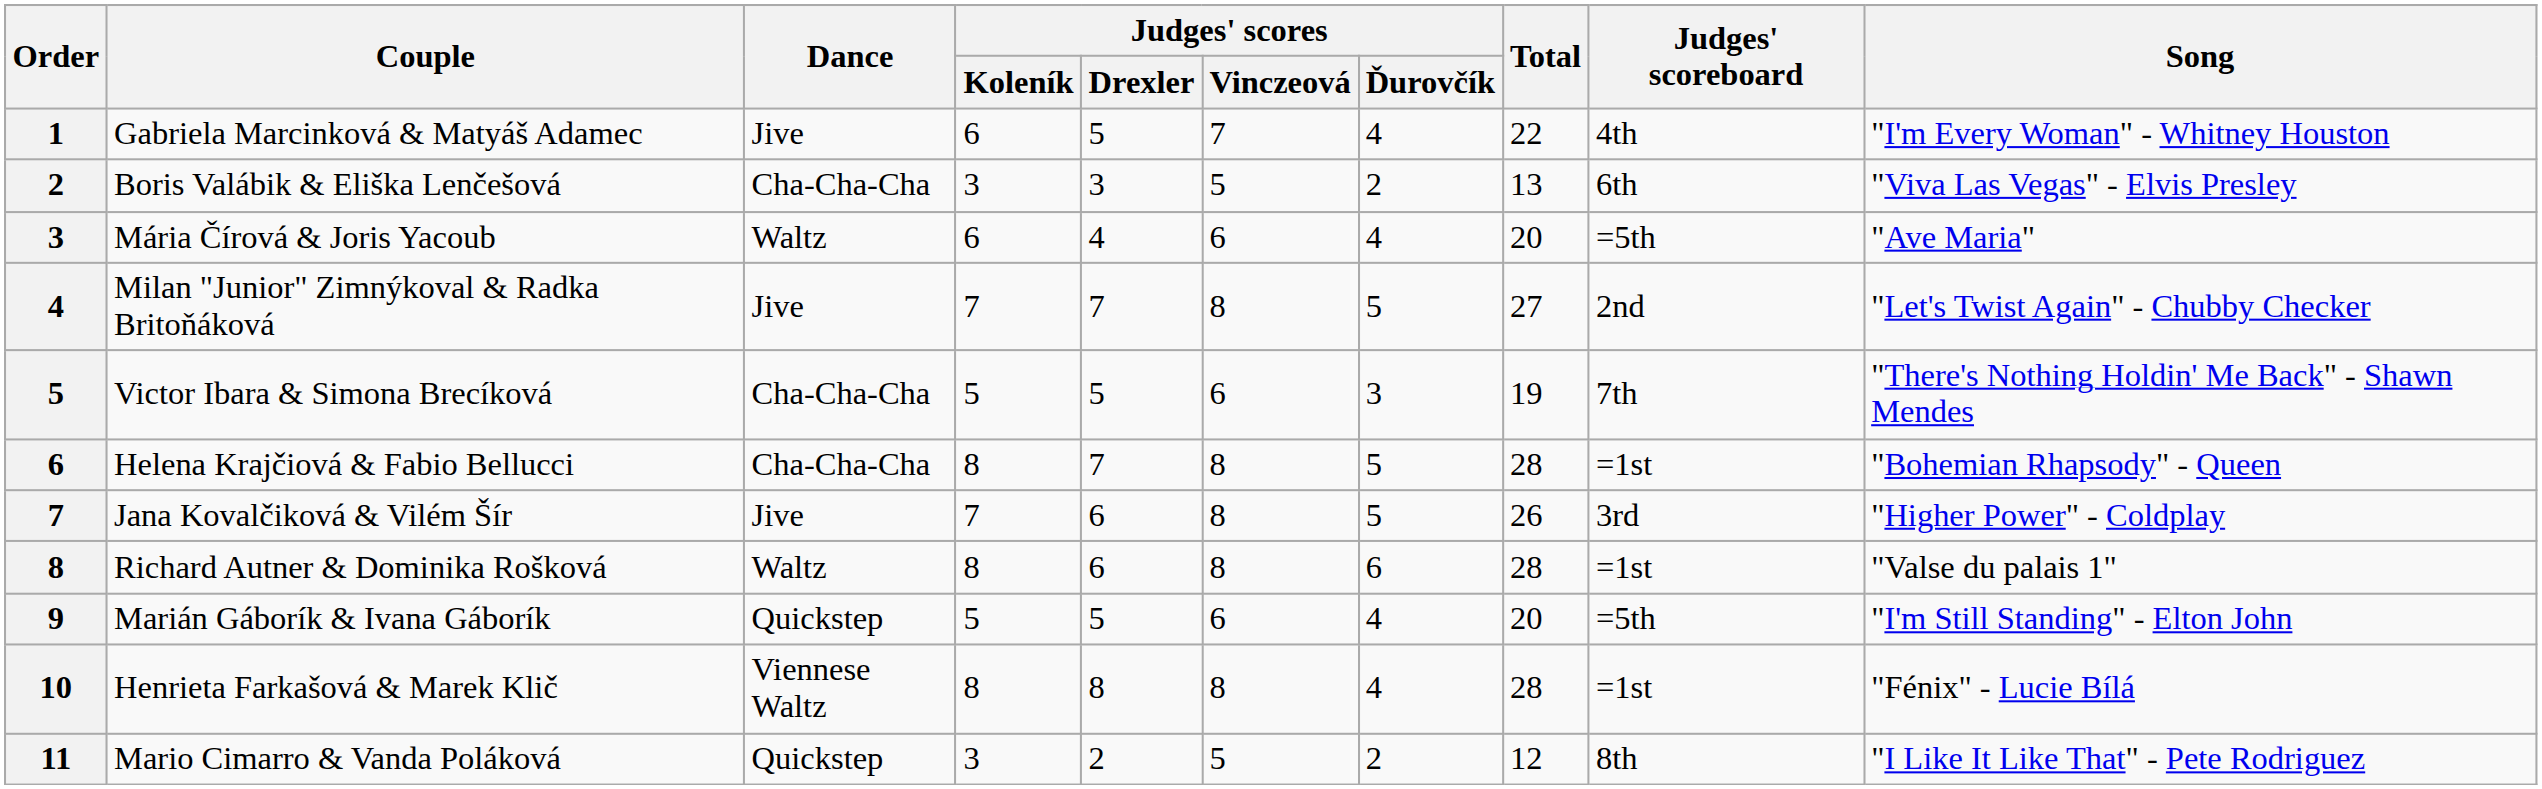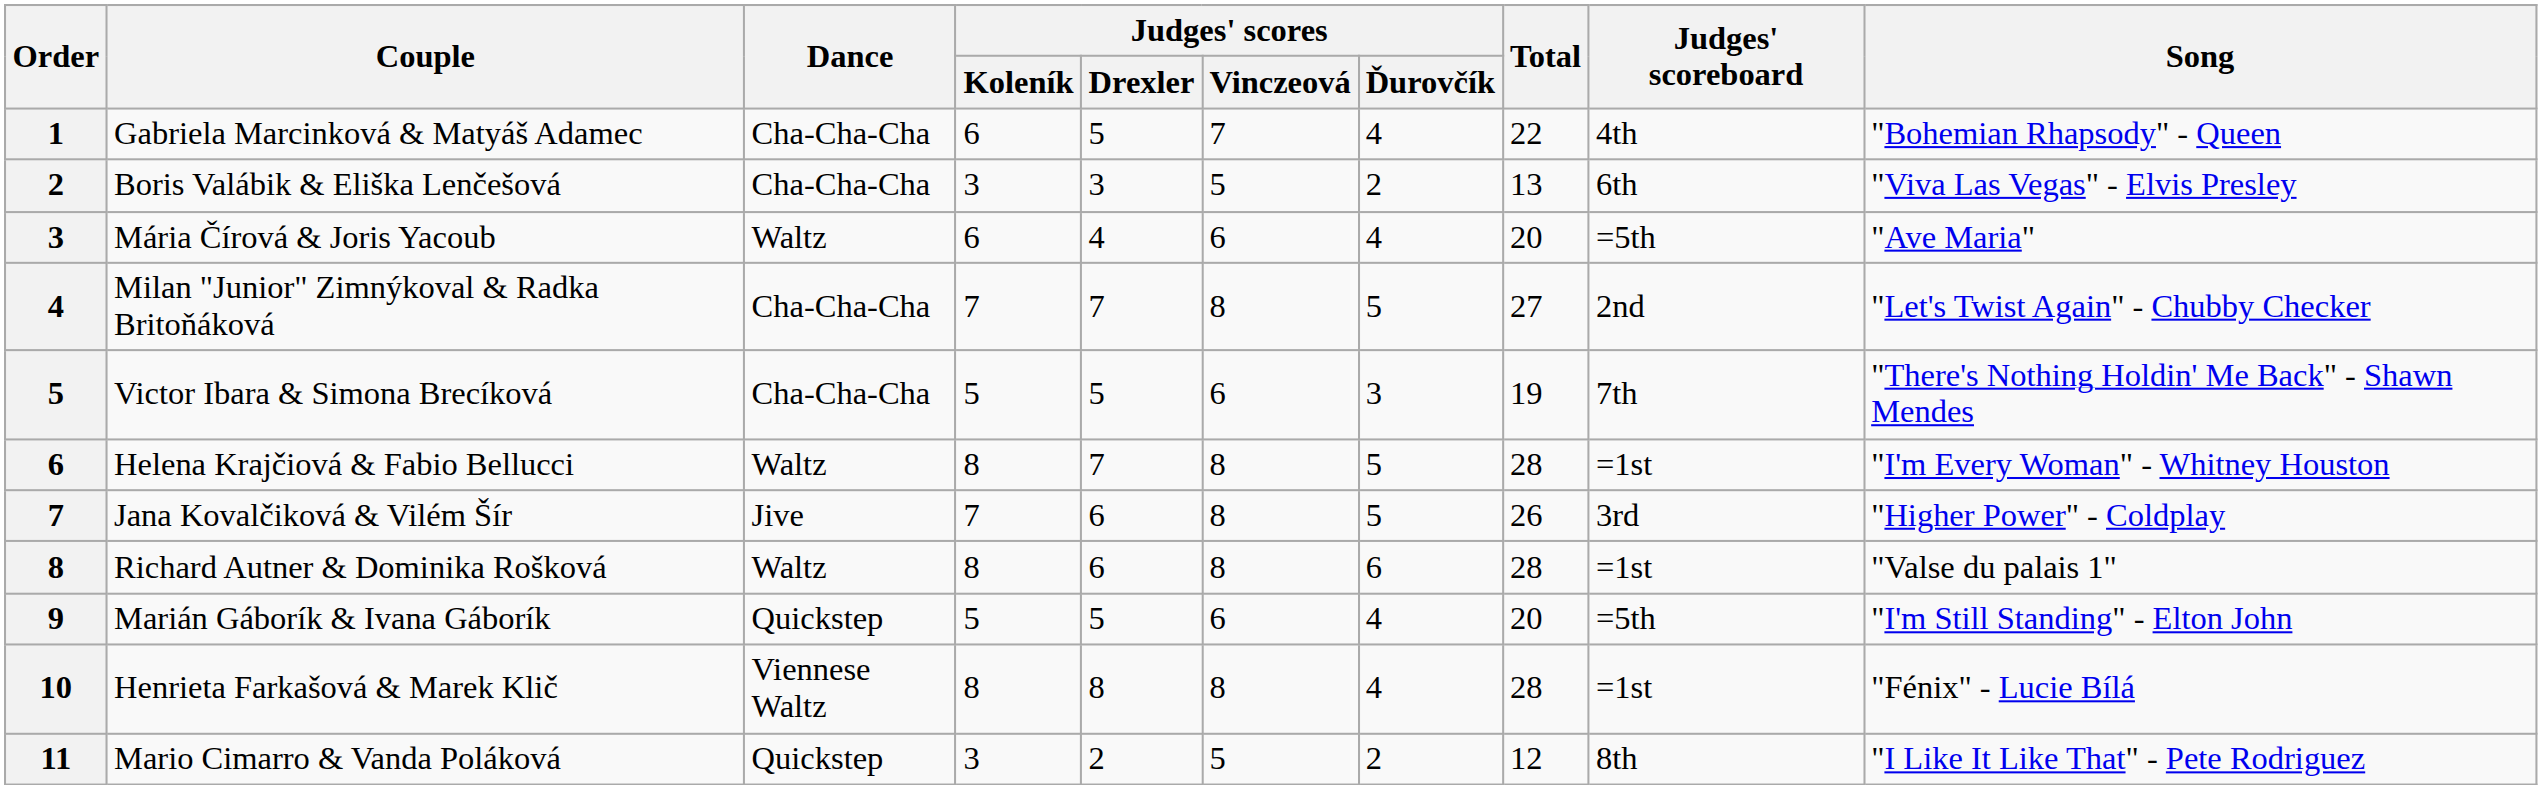Gabriela Marcinková & Matyáš Adamec | Dance: Jive -> Cha-Cha-Cha
Gabriela Marcinková & Matyáš Adamec | Song: "I'm Every Woman" - Whitney Houston -> "Bohemian Rhapsody" - Queen
Milan "Junior" Zimnýkoval & Radka Britoňáková | Dance: Jive -> Cha-Cha-Cha
Helena Krajčiová & Fabio Bellucci | Dance: Cha-Cha-Cha -> Waltz
Helena Krajčiová & Fabio Bellucci | Song: "Bohemian Rhapsody" - Queen -> "I'm Every Woman" - Whitney Houston
